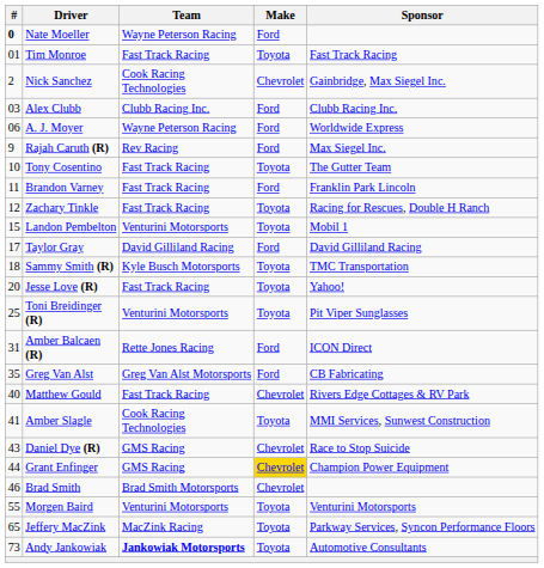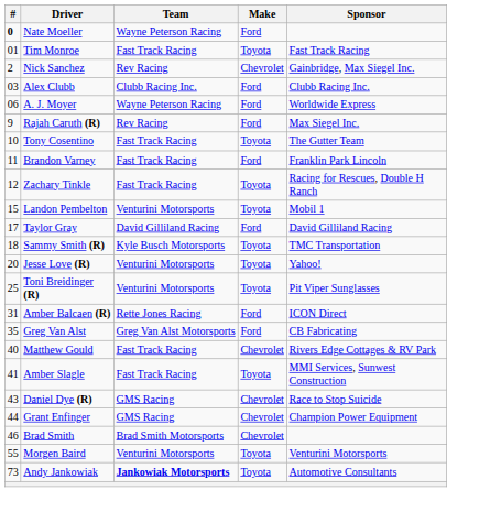Nick Sanchez | Team: Cook Racing Technologies -> Rev Racing
Jesse Love (R) | Team: Fast Track Racing -> Venturini Motorsports
Amber Slagle | Team: Cook Racing Technologies -> Fast Track Racing
Grant Enfinger | Make: gold background -> no background
- row: 65 | Jeffery MacZink | MacZink Racing | Toyota | Parkway Services, Syncon Performance Floors
